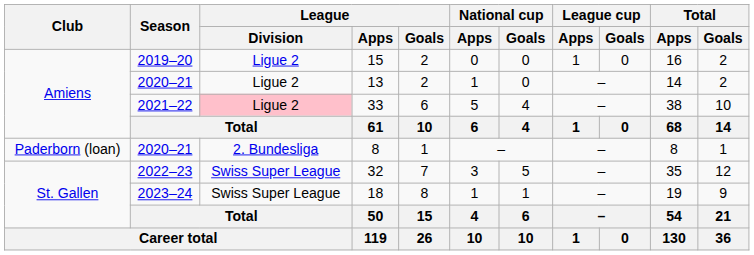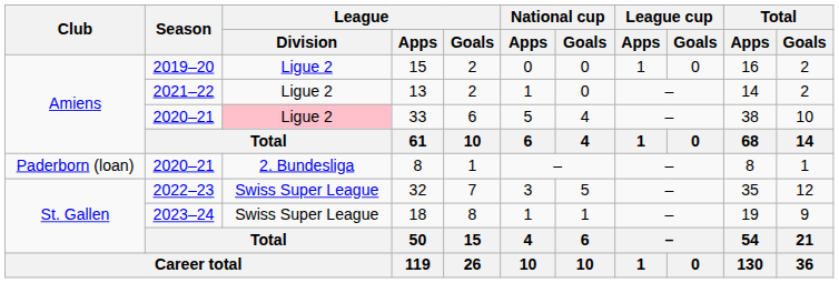13 | Season: 2020–21 -> 2021–22
33 | Season: 2021–22 -> 2020–21
